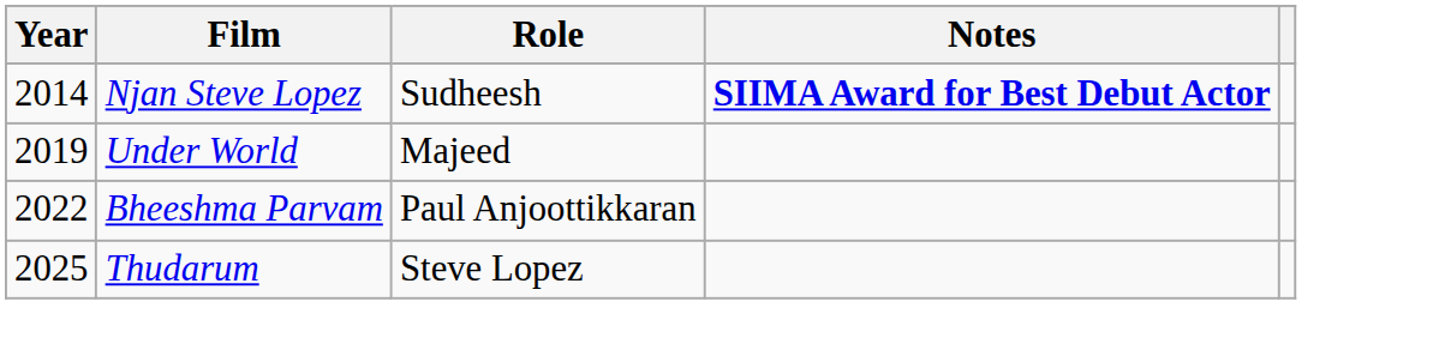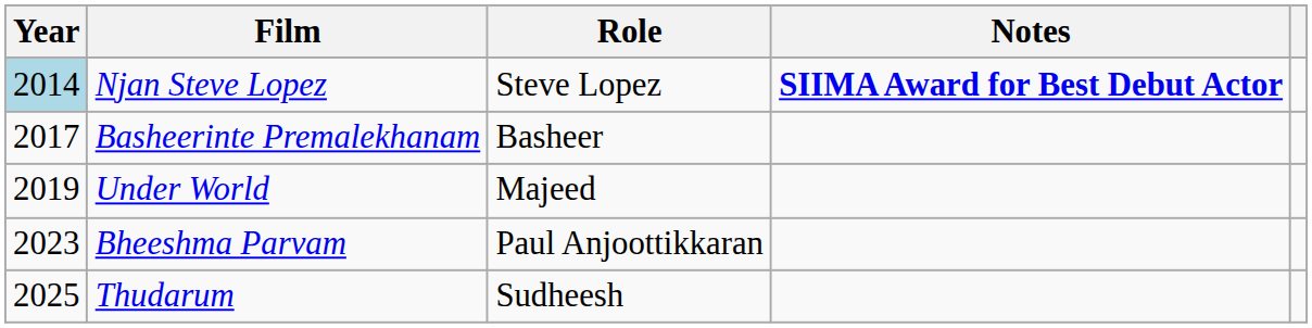Njan Steve Lopez | Year: no background -> lightblue background
Njan Steve Lopez | Role: Sudheesh -> Steve Lopez
+ row: 2017 | Basheerinte Premalekhanam | Basheer
Bheeshma Parvam | Year: 2022 -> 2023
Thudarum | Role: Steve Lopez -> Sudheesh
